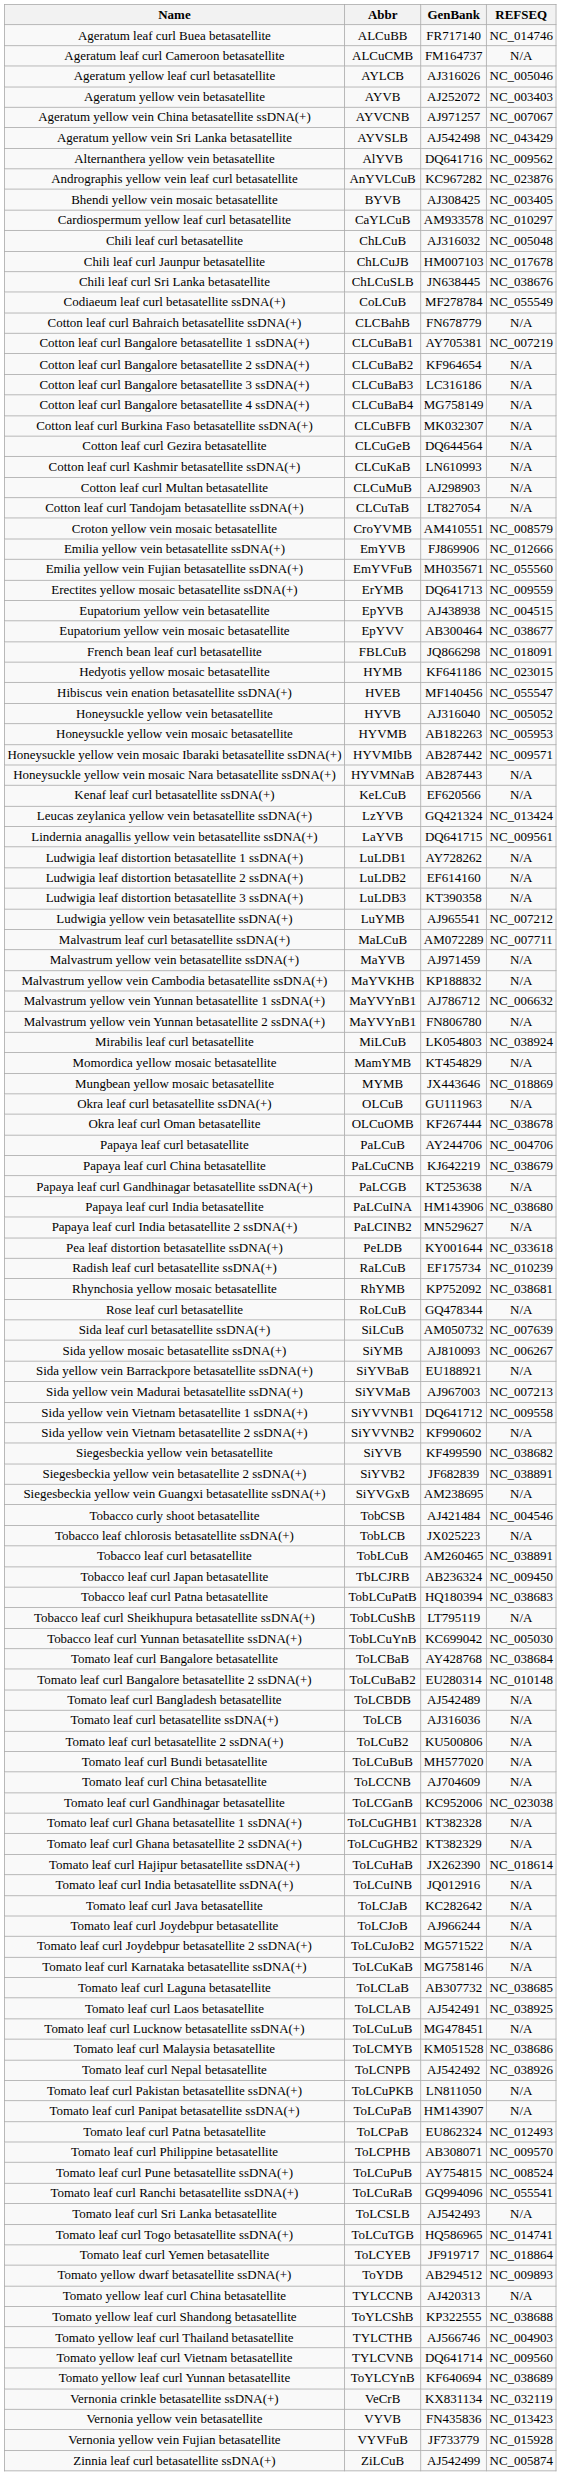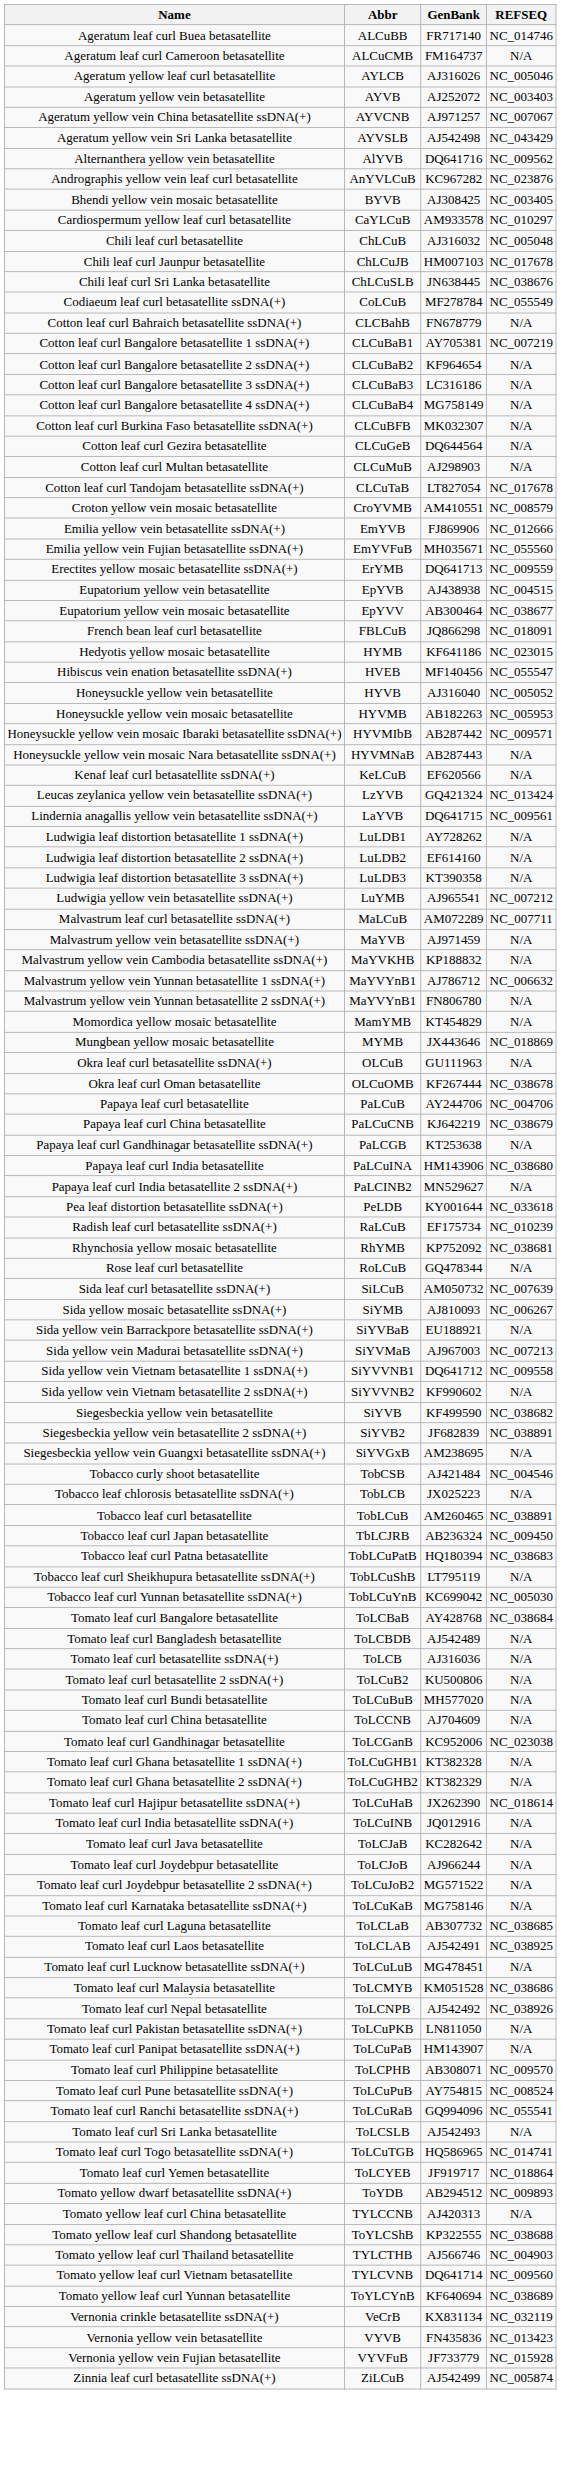- row: Cotton leaf curl Kashmir betasatellite ssDNA(+) | CLCuKaB | LN610993 | N/A
Cotton leaf curl Tandojam betasatellite ssDNA(+) | REFSEQ: N/A -> NC_017678
- row: Mirabilis leaf curl betasatellite | MiLCuB | LK054803 | NC_038924
- row: Tomato leaf curl Bangalore betasatellite 2 ssDNA(+) | ToLCuBaB2 | EU280314 | NC_010148
- row: Tomato leaf curl Patna betasatellite | ToLCPaB | EU862324 | NC_012493
